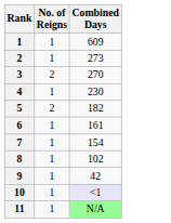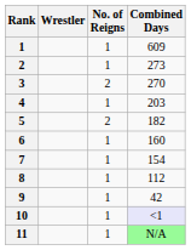+ column: Wrestler
4 | Combined Days: 230 -> 203
6 | Combined Days: 161 -> 160
8 | Combined Days: 102 -> 112
